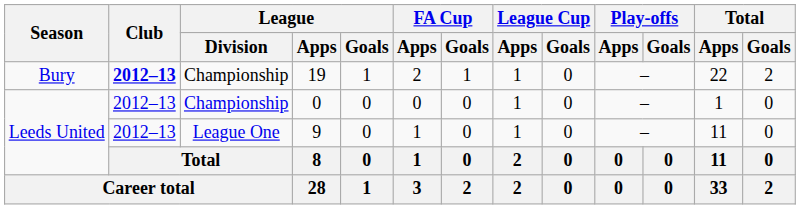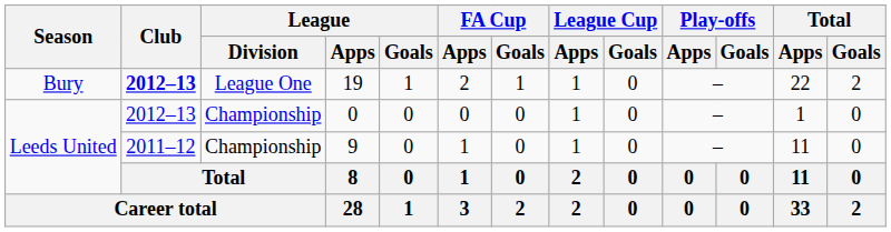19 | League / Division: Championship -> League One
9 | Club: 2012–13 -> 2011–12
9 | League / Division: League One -> Championship
